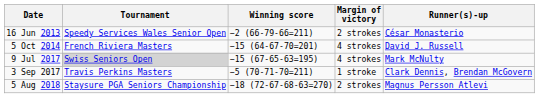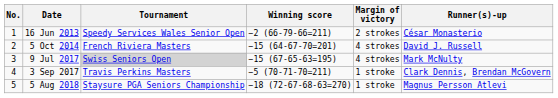+ column: No. | 1 | 2 | 3 | 4 | 5
5 Aug 2018 | Margin of victory: 2 strokes -> 1 stroke
